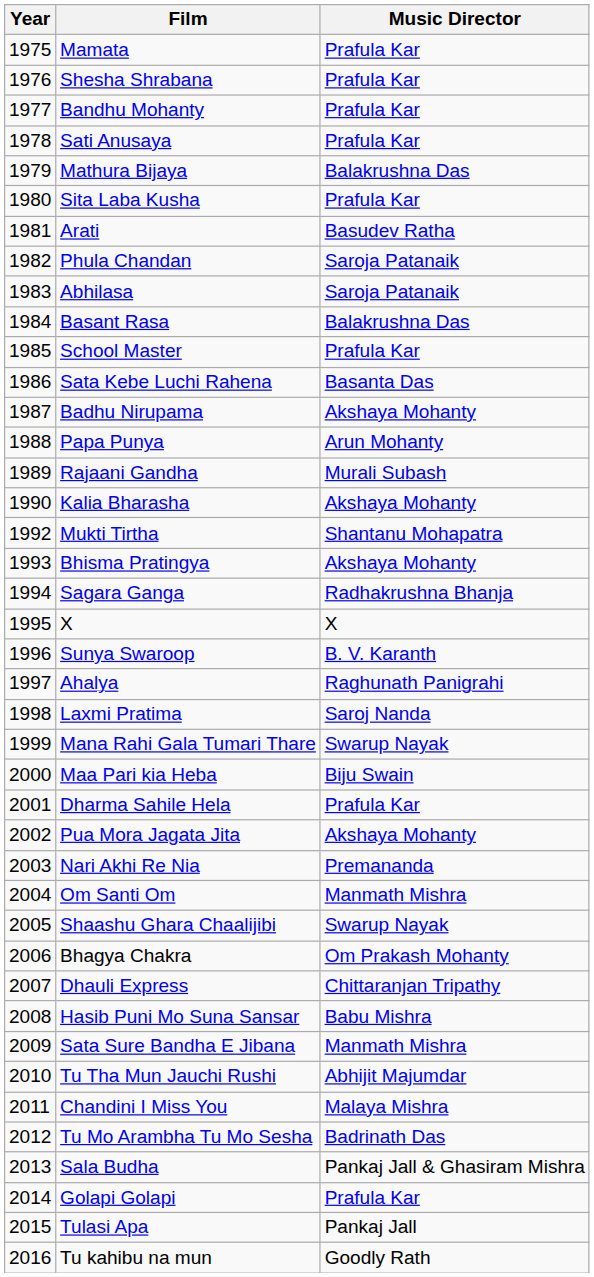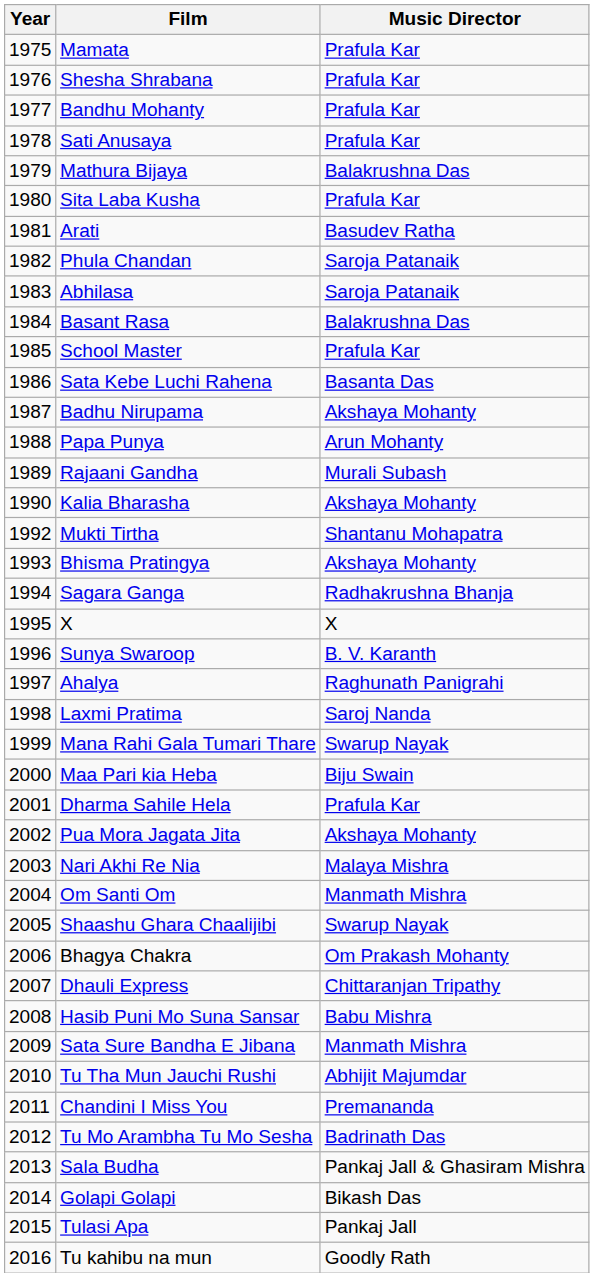Nari Akhi Re Nia | Music Director: Premananda -> Malaya Mishra
Chandini I Miss You | Music Director: Malaya Mishra -> Premananda
Golapi Golapi | Music Director: Prafula Kar -> Bikash Das
